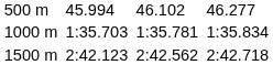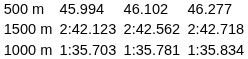rows swapped: 1000 m <-> 1500 m
